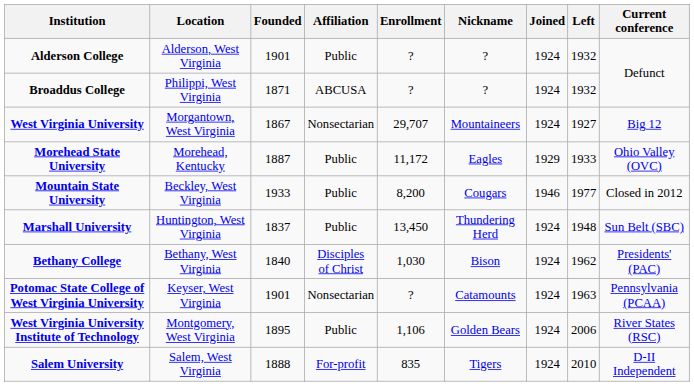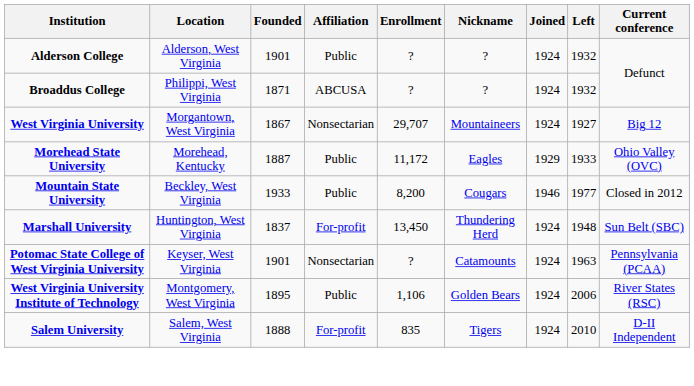Marshall University | Affiliation: Public -> For-profit
- row: Bethany College | Bethany, West Virginia | 1840 | Disciples of Christ | 1,030 | Bison | 1924 | 1962 | Presidents' (PAC)
